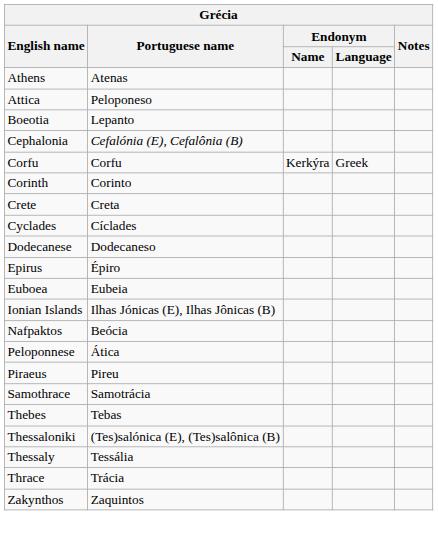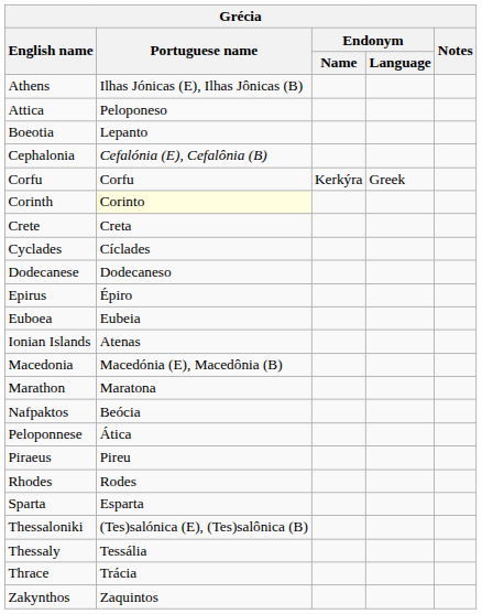Athens | Portuguese name: Atenas -> Ilhas Jónicas (E), Ilhas Jônicas (B)
Corinth | Portuguese name: no background -> lightyellow background
Ionian Islands | Portuguese name: Ilhas Jónicas (E), Ilhas Jônicas (B) -> Atenas
+ row: Macedonia | Macedónia (E), Macedônia (B)
+ row: Marathon | Maratona
+ row: Rhodes | Rodes
- row: Samothrace | Samotrácia
+ row: Sparta | Esparta
- row: Thebes | Tebas
